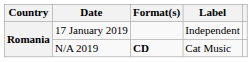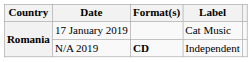17 January 2019 | Label: Independent -> Cat Music
N/A 2019 | Label: Cat Music -> Independent
